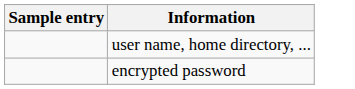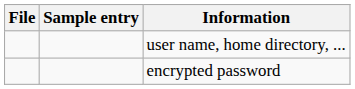+ column: File
